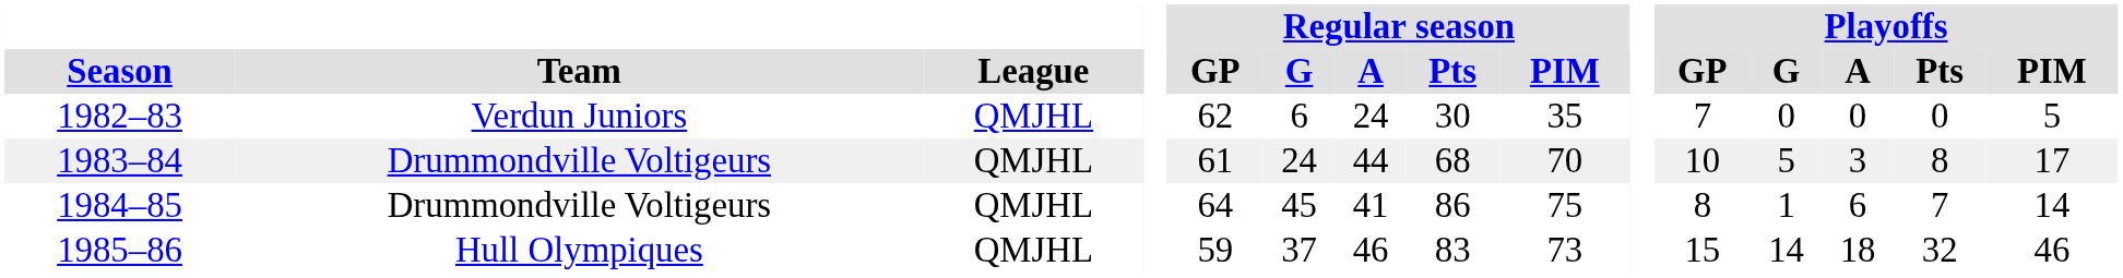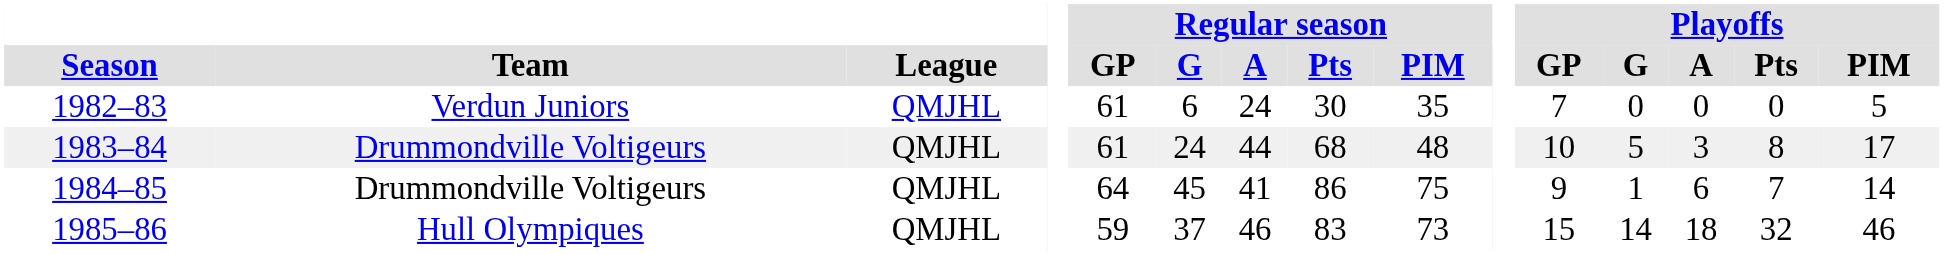1982–83 | Regular season / GP: 62 -> 61
1983–84 | Regular season / PIM: 70 -> 48
1984–85 | Playoffs / GP: 8 -> 9
